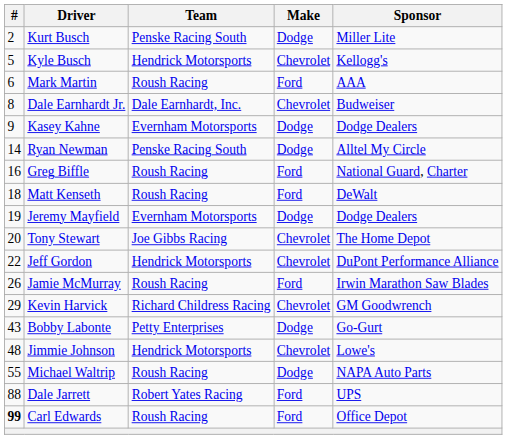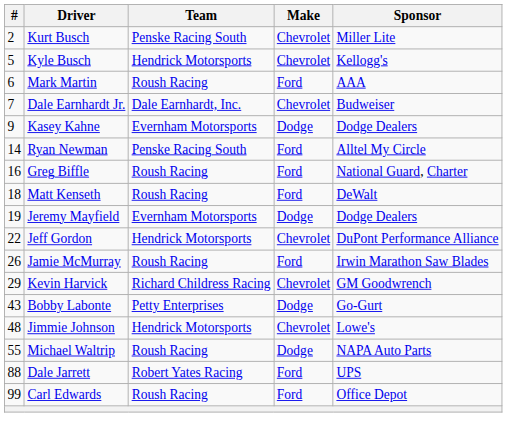Kurt Busch | Make: Dodge -> Chevrolet
Dale Earnhardt Jr. | #: 8 -> 7
Ryan Newman | Make: Dodge -> Ford
- row: 20 | Tony Stewart | Joe Gibbs Racing | Chevrolet | The Home Depot
Carl Edwards | #: bold -> normal
